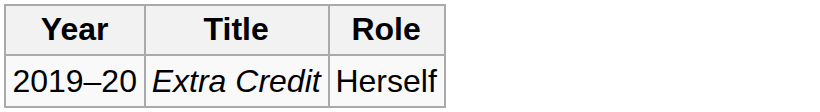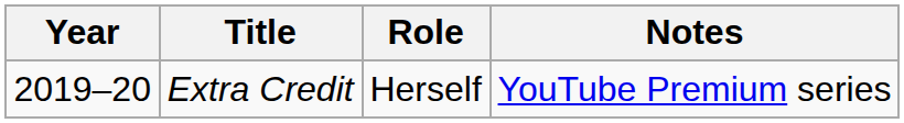+ column: Notes | YouTube Premium series
